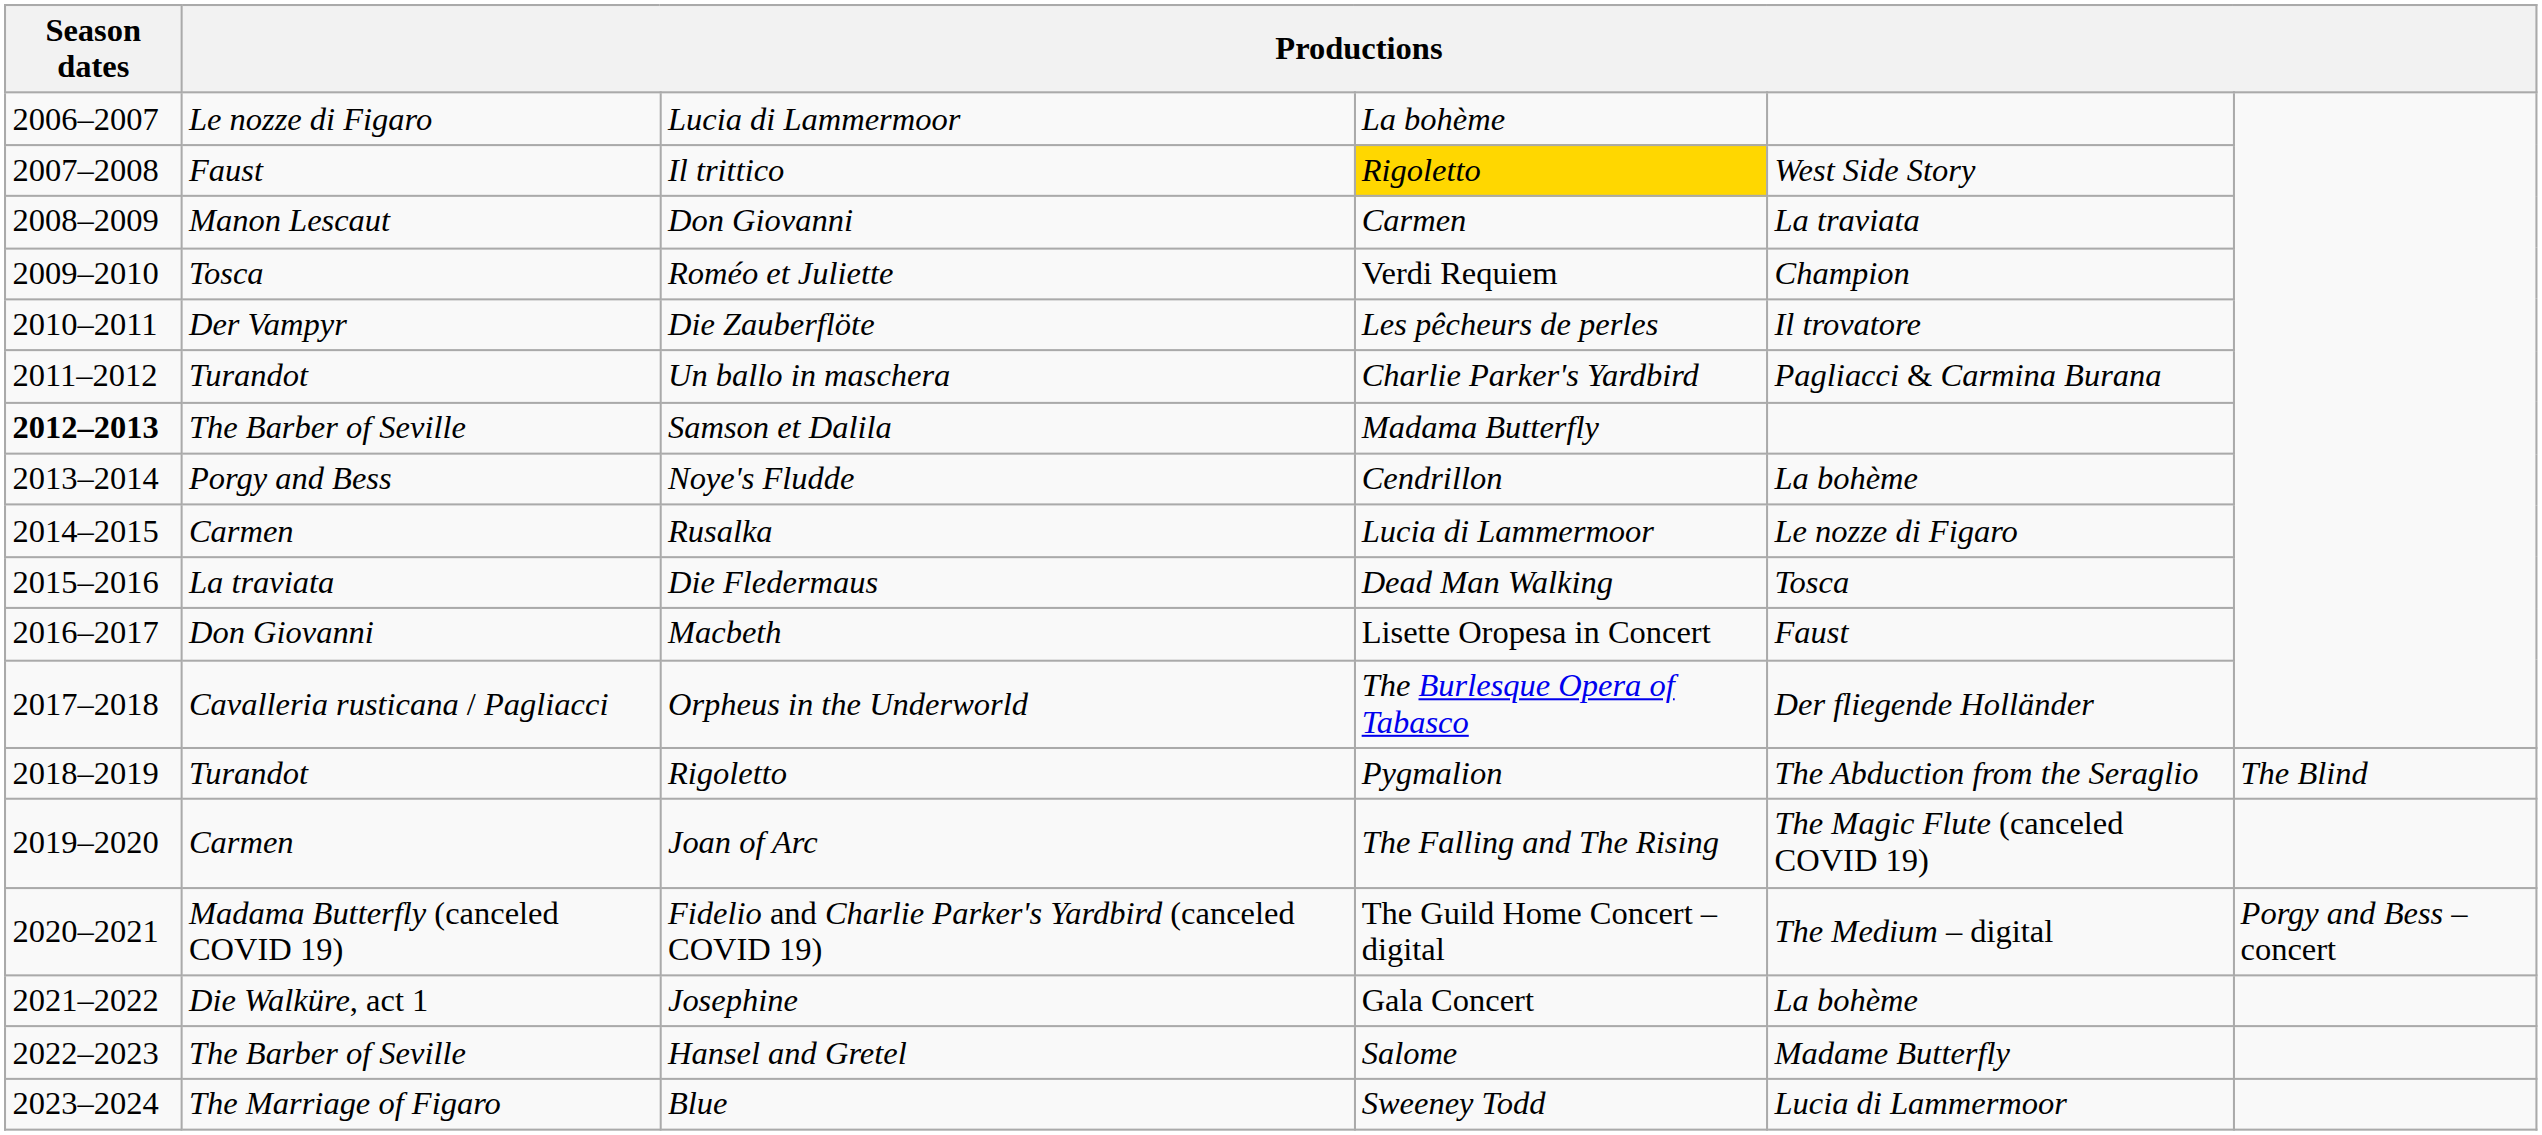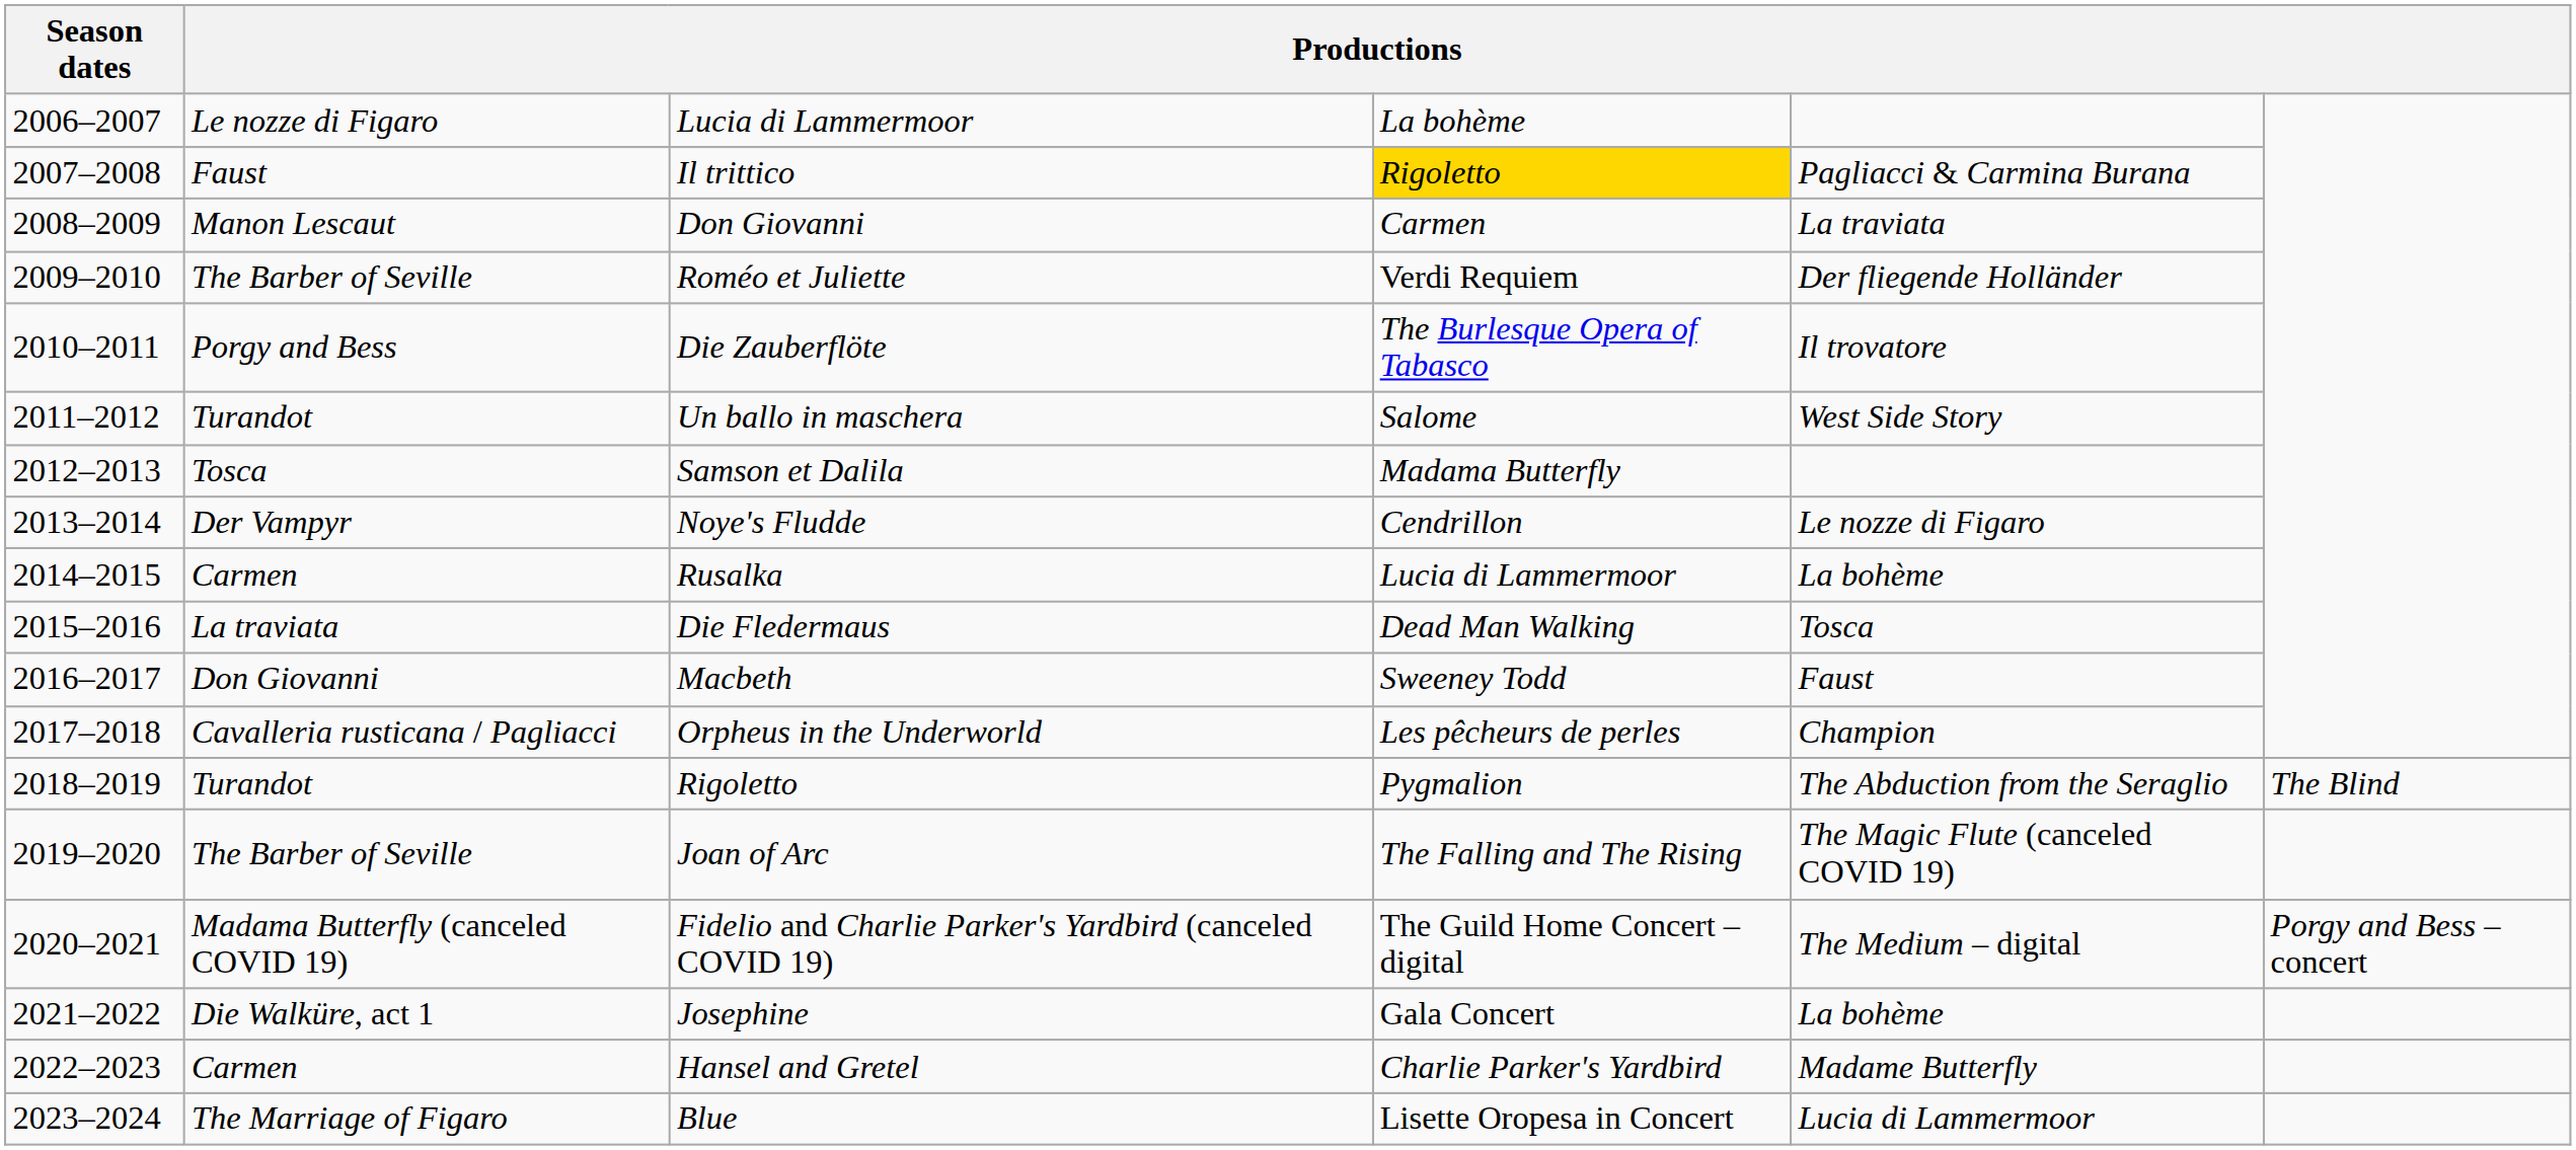Il trittico | column 5: West Side Story -> Pagliacci & Carmina Burana
Roméo et Juliette | column 2: Tosca -> The Barber of Seville
Roméo et Juliette | column 5: Champion -> Der fliegende Holländer
Die Zauberflöte | column 2: Der Vampyr -> Porgy and Bess
Die Zauberflöte | column 4: Les pêcheurs de perles -> The Burlesque Opera of Tabasco
Un ballo in maschera | column 4: Charlie Parker's Yardbird -> Salome
Un ballo in maschera | column 5: Pagliacci & Carmina Burana -> West Side Story
Samson et Dalila | Season dates: bold -> normal
Samson et Dalila | column 2: The Barber of Seville -> Tosca
Noye's Fludde | column 2: Porgy and Bess -> Der Vampyr
Noye's Fludde | column 5: La bohème -> Le nozze di Figaro
Rusalka | column 5: Le nozze di Figaro -> La bohème
Macbeth | column 4: Lisette Oropesa in Concert -> Sweeney Todd
Orpheus in the Underworld | column 4: The Burlesque Opera of Tabasco -> Les pêcheurs de perles
Orpheus in the Underworld | column 5: Der fliegende Holländer -> Champion
Joan of Arc | column 2: Carmen -> The Barber of Seville
Hansel and Gretel | column 2: The Barber of Seville -> Carmen
Hansel and Gretel | column 4: Salome -> Charlie Parker's Yardbird
Blue | column 4: Sweeney Todd -> Lisette Oropesa in Concert
